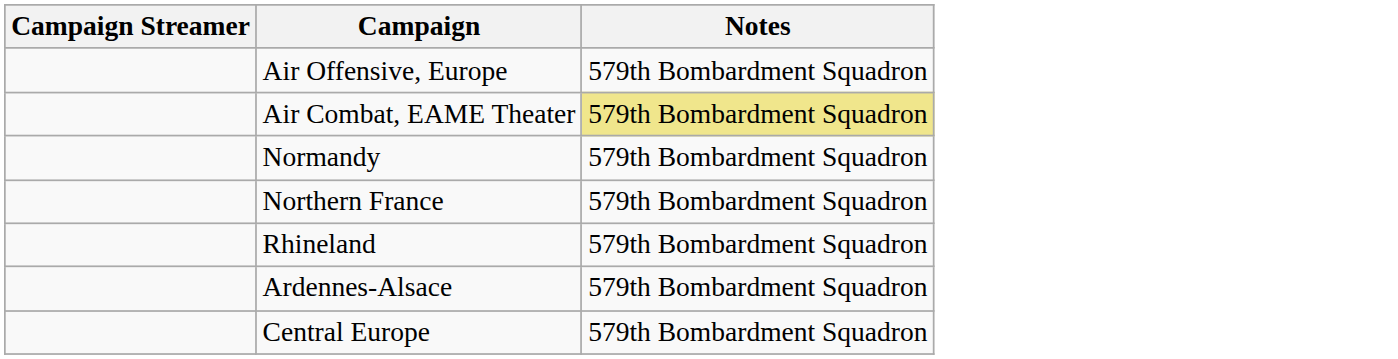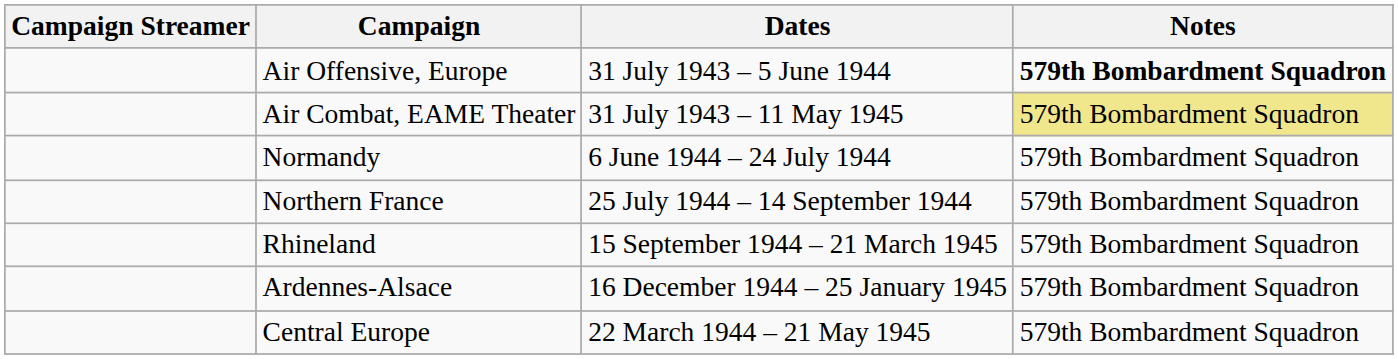+ column: Dates | 31 July 1943 – 5 June 1944 | 31 July 1943 – 11 May 1945 | 6 June 1944 – 24 July 1944 | 25 July 1944 – 14 September 1944 | 15 September 1944 – 21 March 1945 | 16 December 1944 – 25 January 1945 | 22 March 1944 – 21 May 1945
Air Offensive, Europe | Notes: normal -> bold
